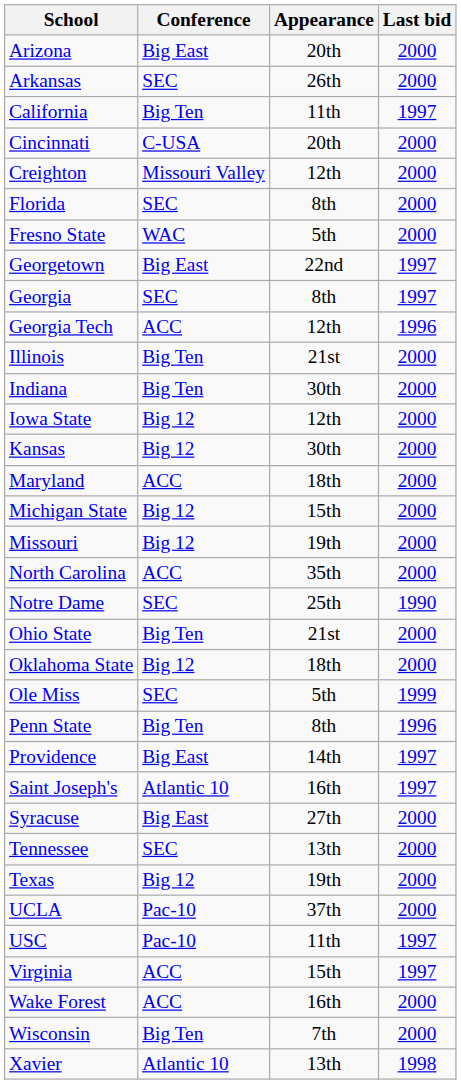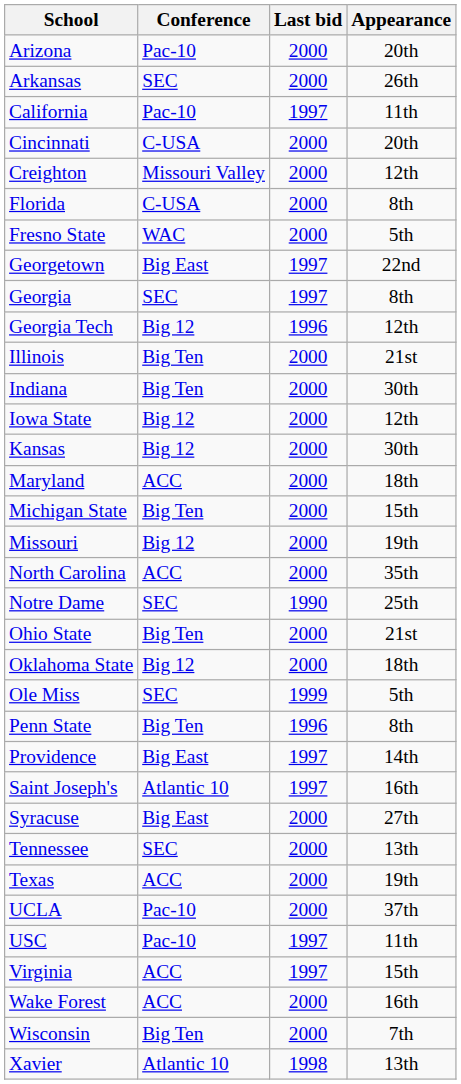columns swapped: Appearance <-> Last bid
Arizona | Conference: Big East -> Pac-10
California | Conference: Big Ten -> Pac-10
Florida | Conference: SEC -> C-USA
Georgia Tech | Conference: ACC -> Big 12
Michigan State | Conference: Big 12 -> Big Ten
Texas | Conference: Big 12 -> ACC
